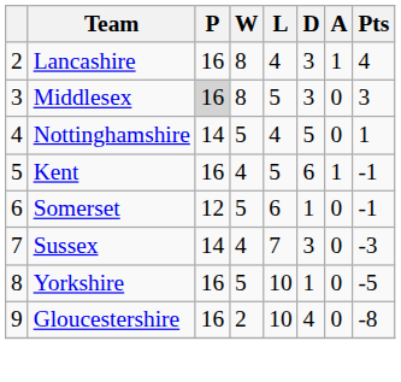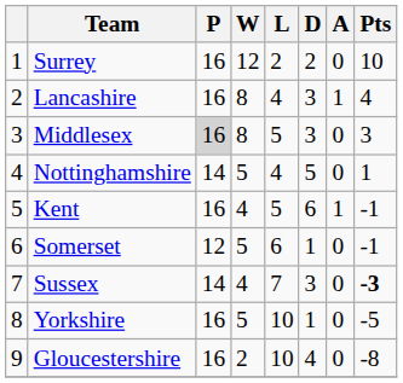+ row: 1 | Surrey | 16 | 12 | 2 | 2 | 0 | 10
Sussex | Pts: normal -> bold
